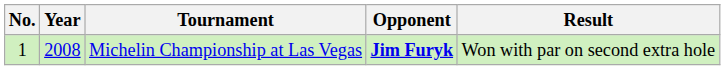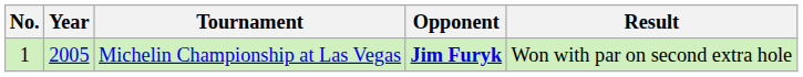Michelin Championship at Las Vegas | Year: 2008 -> 2005
